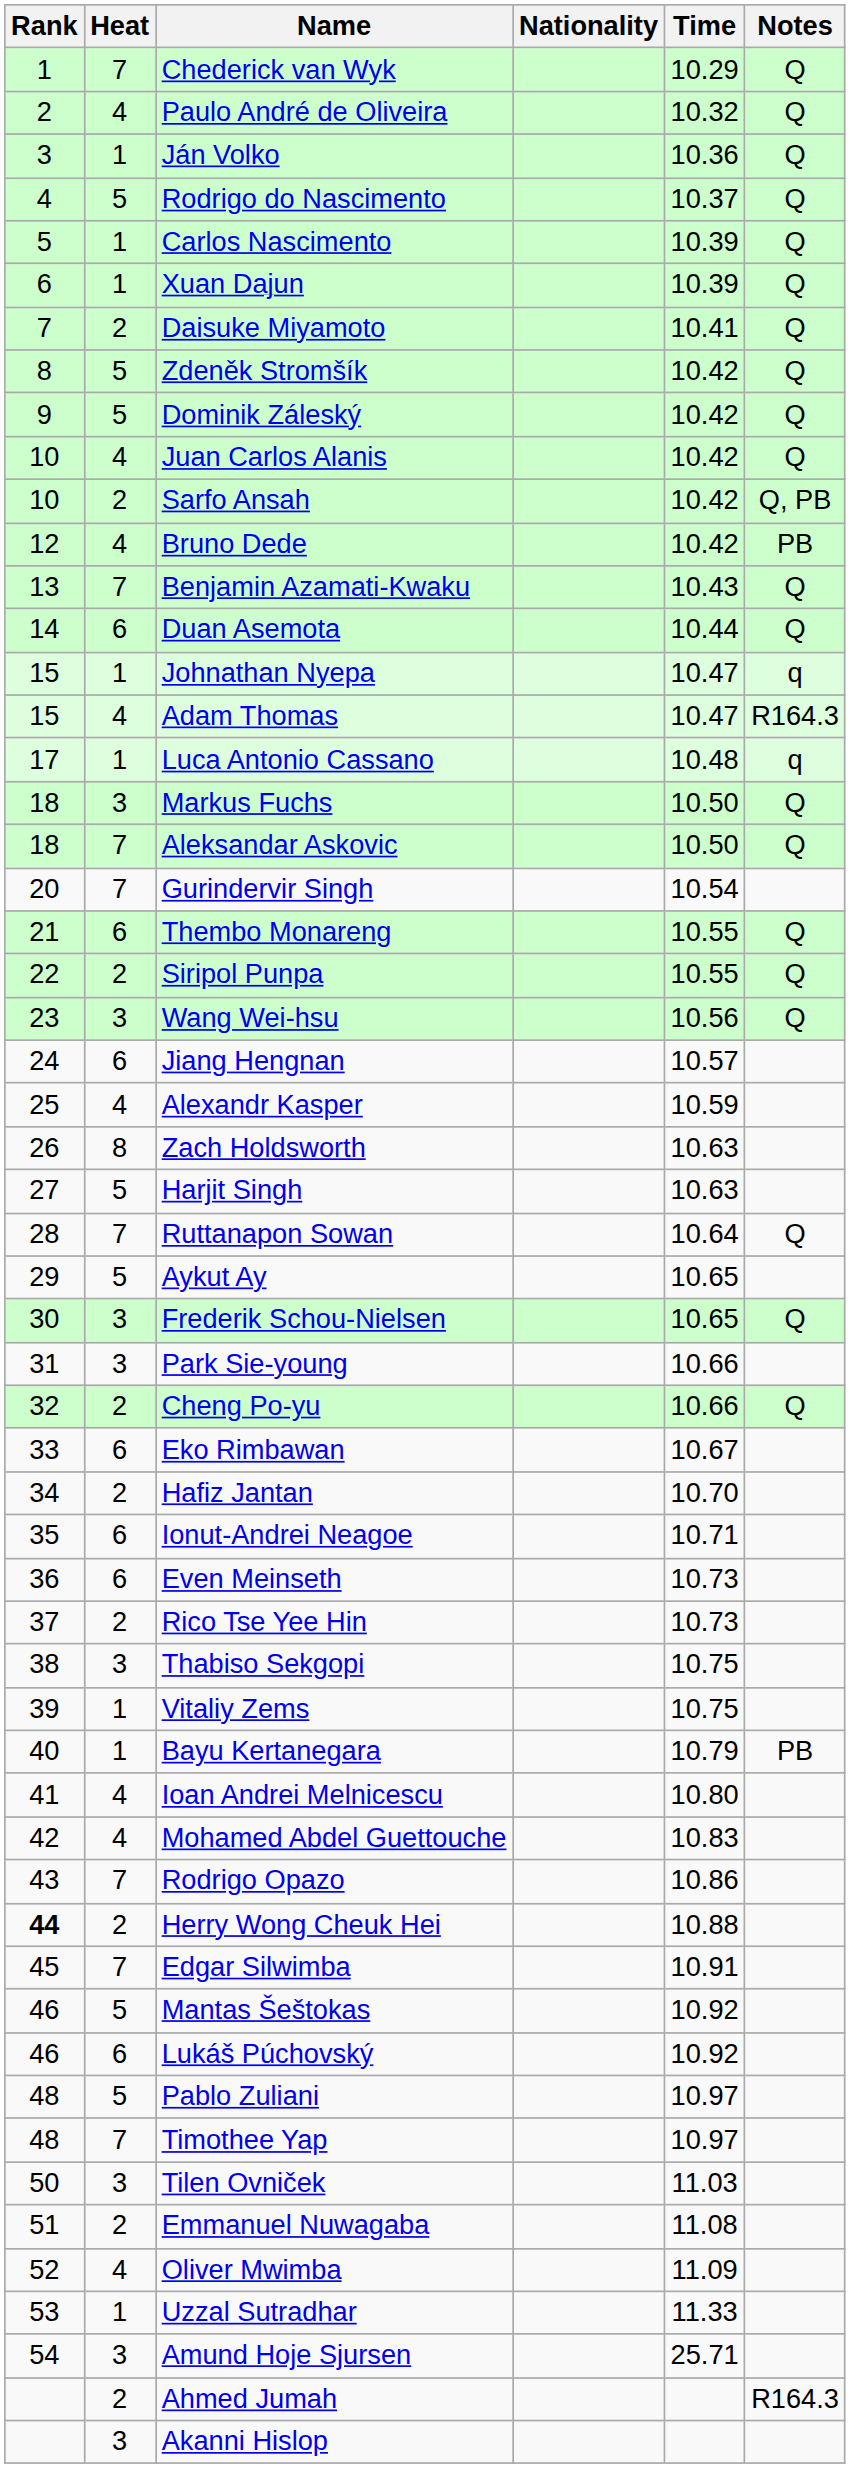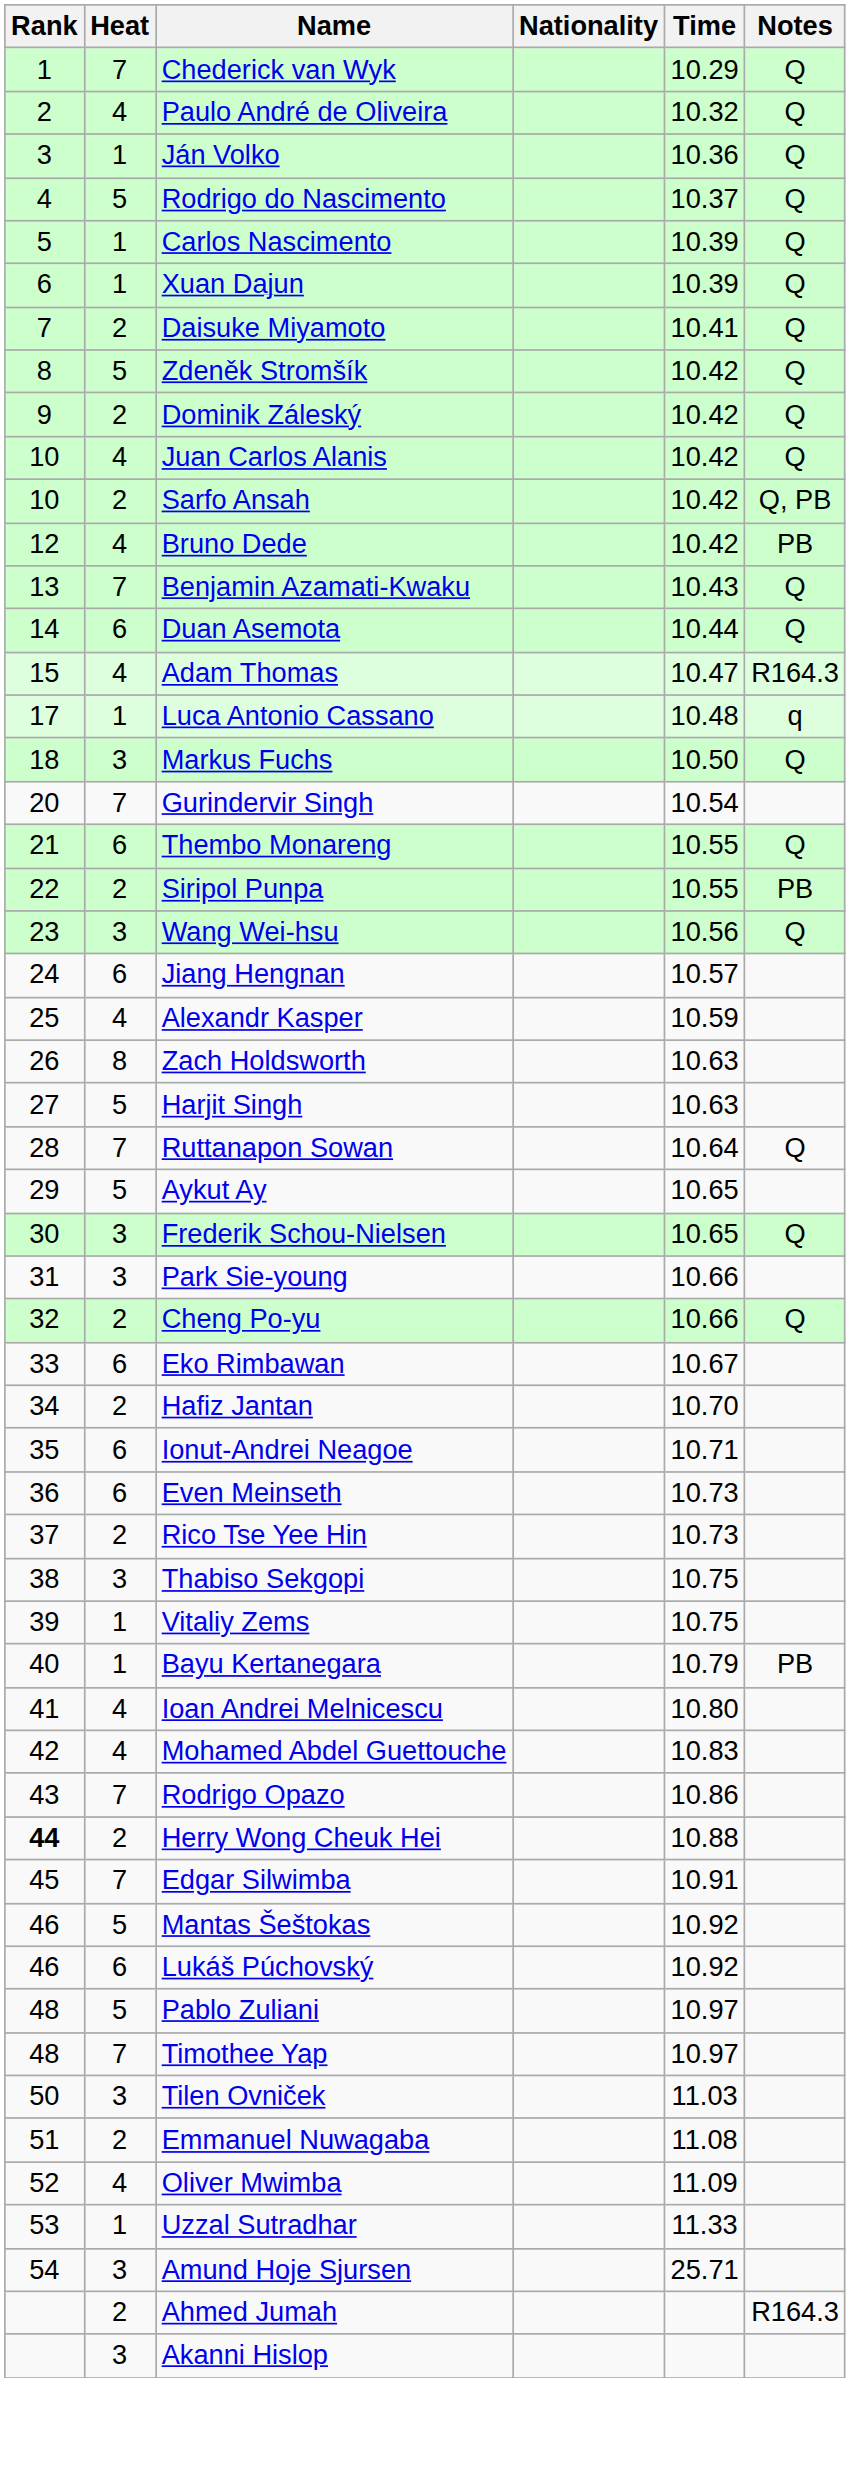Dominik Záleský | Heat: 5 -> 2
- row: 15 | 1 | Johnathan Nyepa | 10.47 | q
- row: 18 | 7 | Aleksandar Askovic | 10.50 | Q
Siripol Punpa | Notes: Q -> PB
